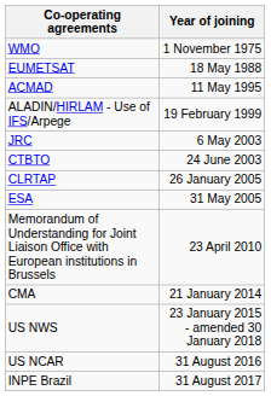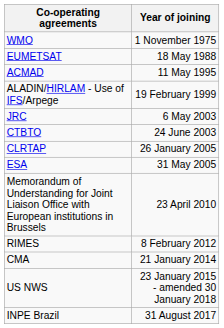+ row: RIMES | 8 February 2012
- row: US NCAR | 31 August 2016
